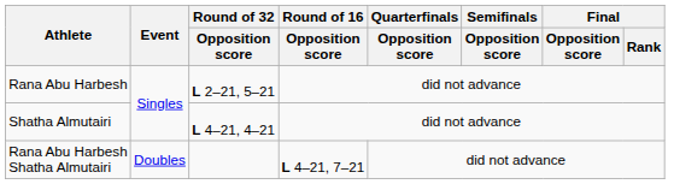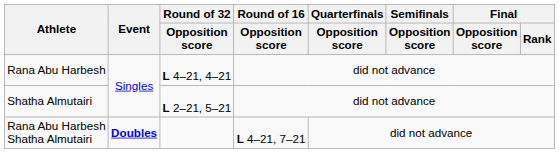Rana Abu Harbesh | Round of 32 / Opposition score: L 2–21, 5–21 -> L 4–21, 4–21
Shatha Almutairi | Round of 32 / Opposition score: L 4–21, 4–21 -> L 2–21, 5–21
Rana Abu Harbesh Shatha Almutairi | Event: normal -> bold
